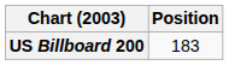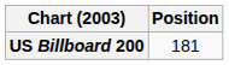US Billboard 200 | Position: 183 -> 181
